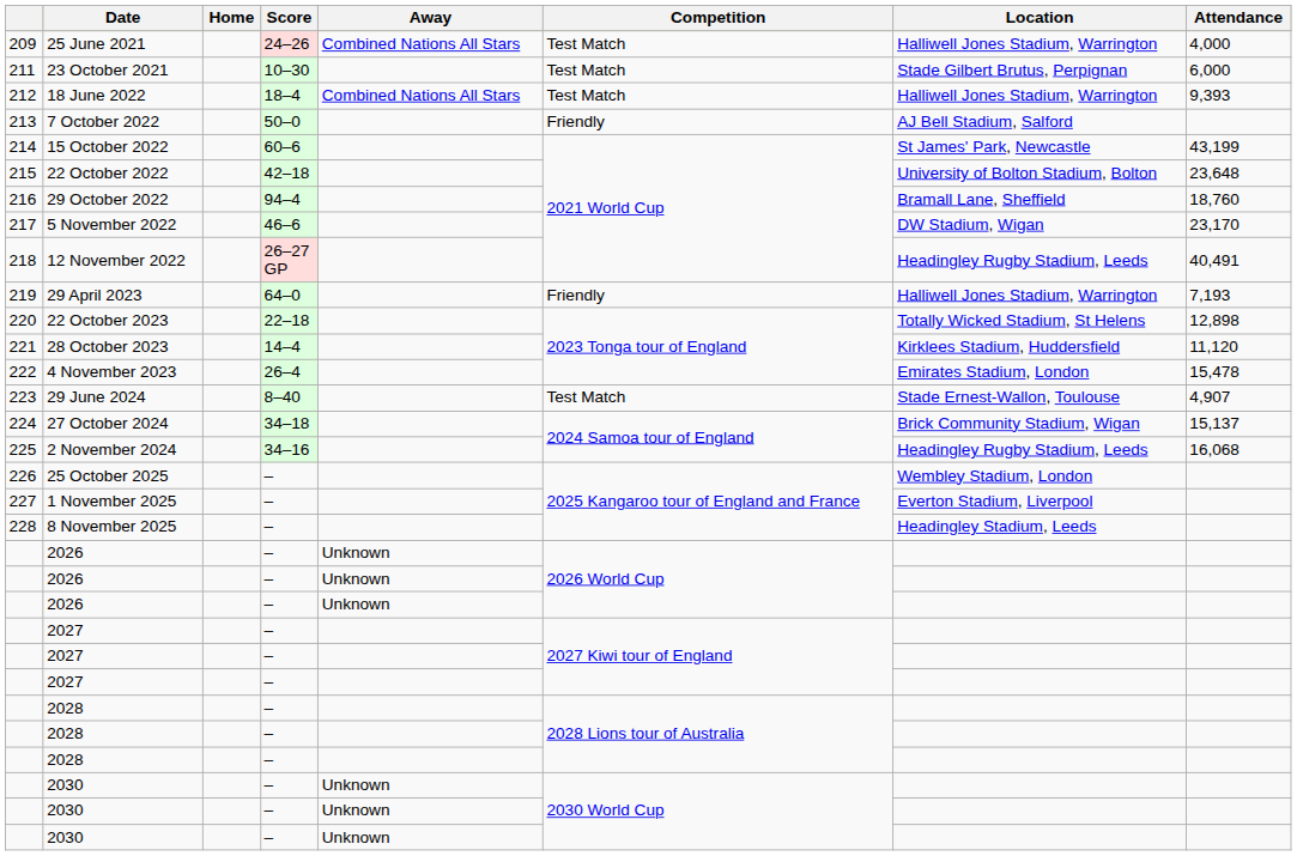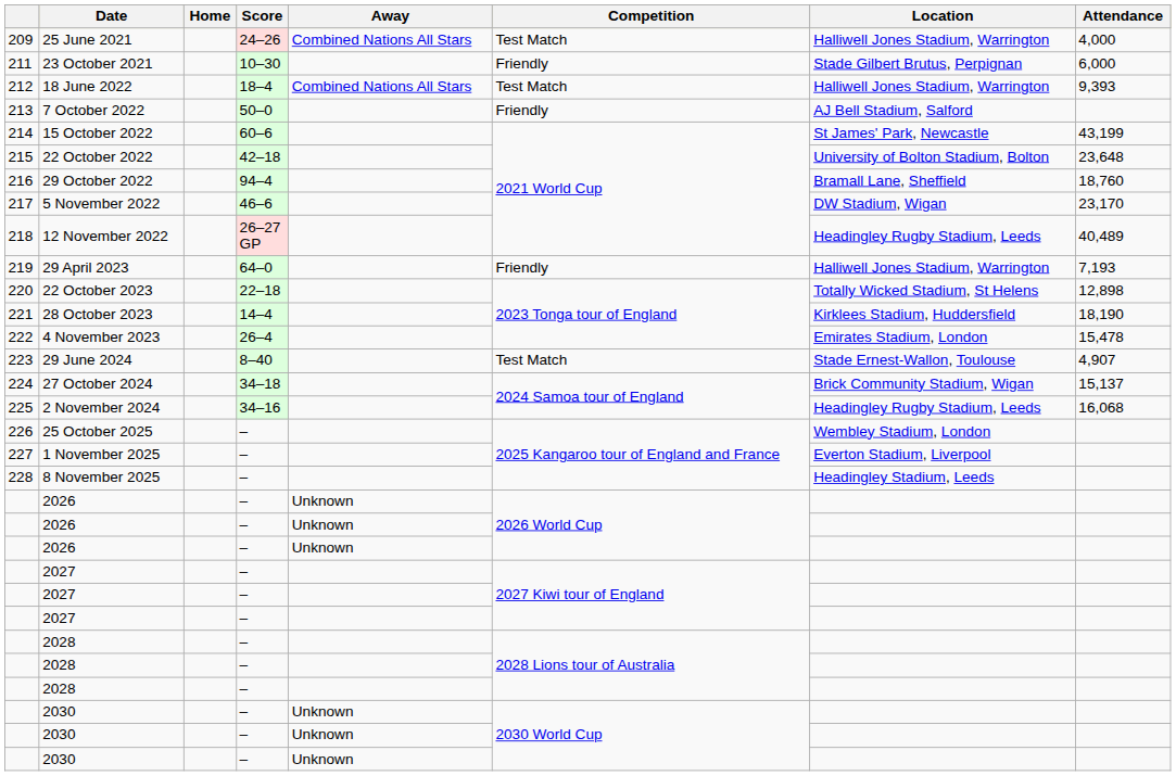23 October 2021 | Competition: Test Match -> Friendly
12 November 2022 | Attendance: 40,491 -> 40,489
28 October 2023 | Attendance: 11,120 -> 18,190
